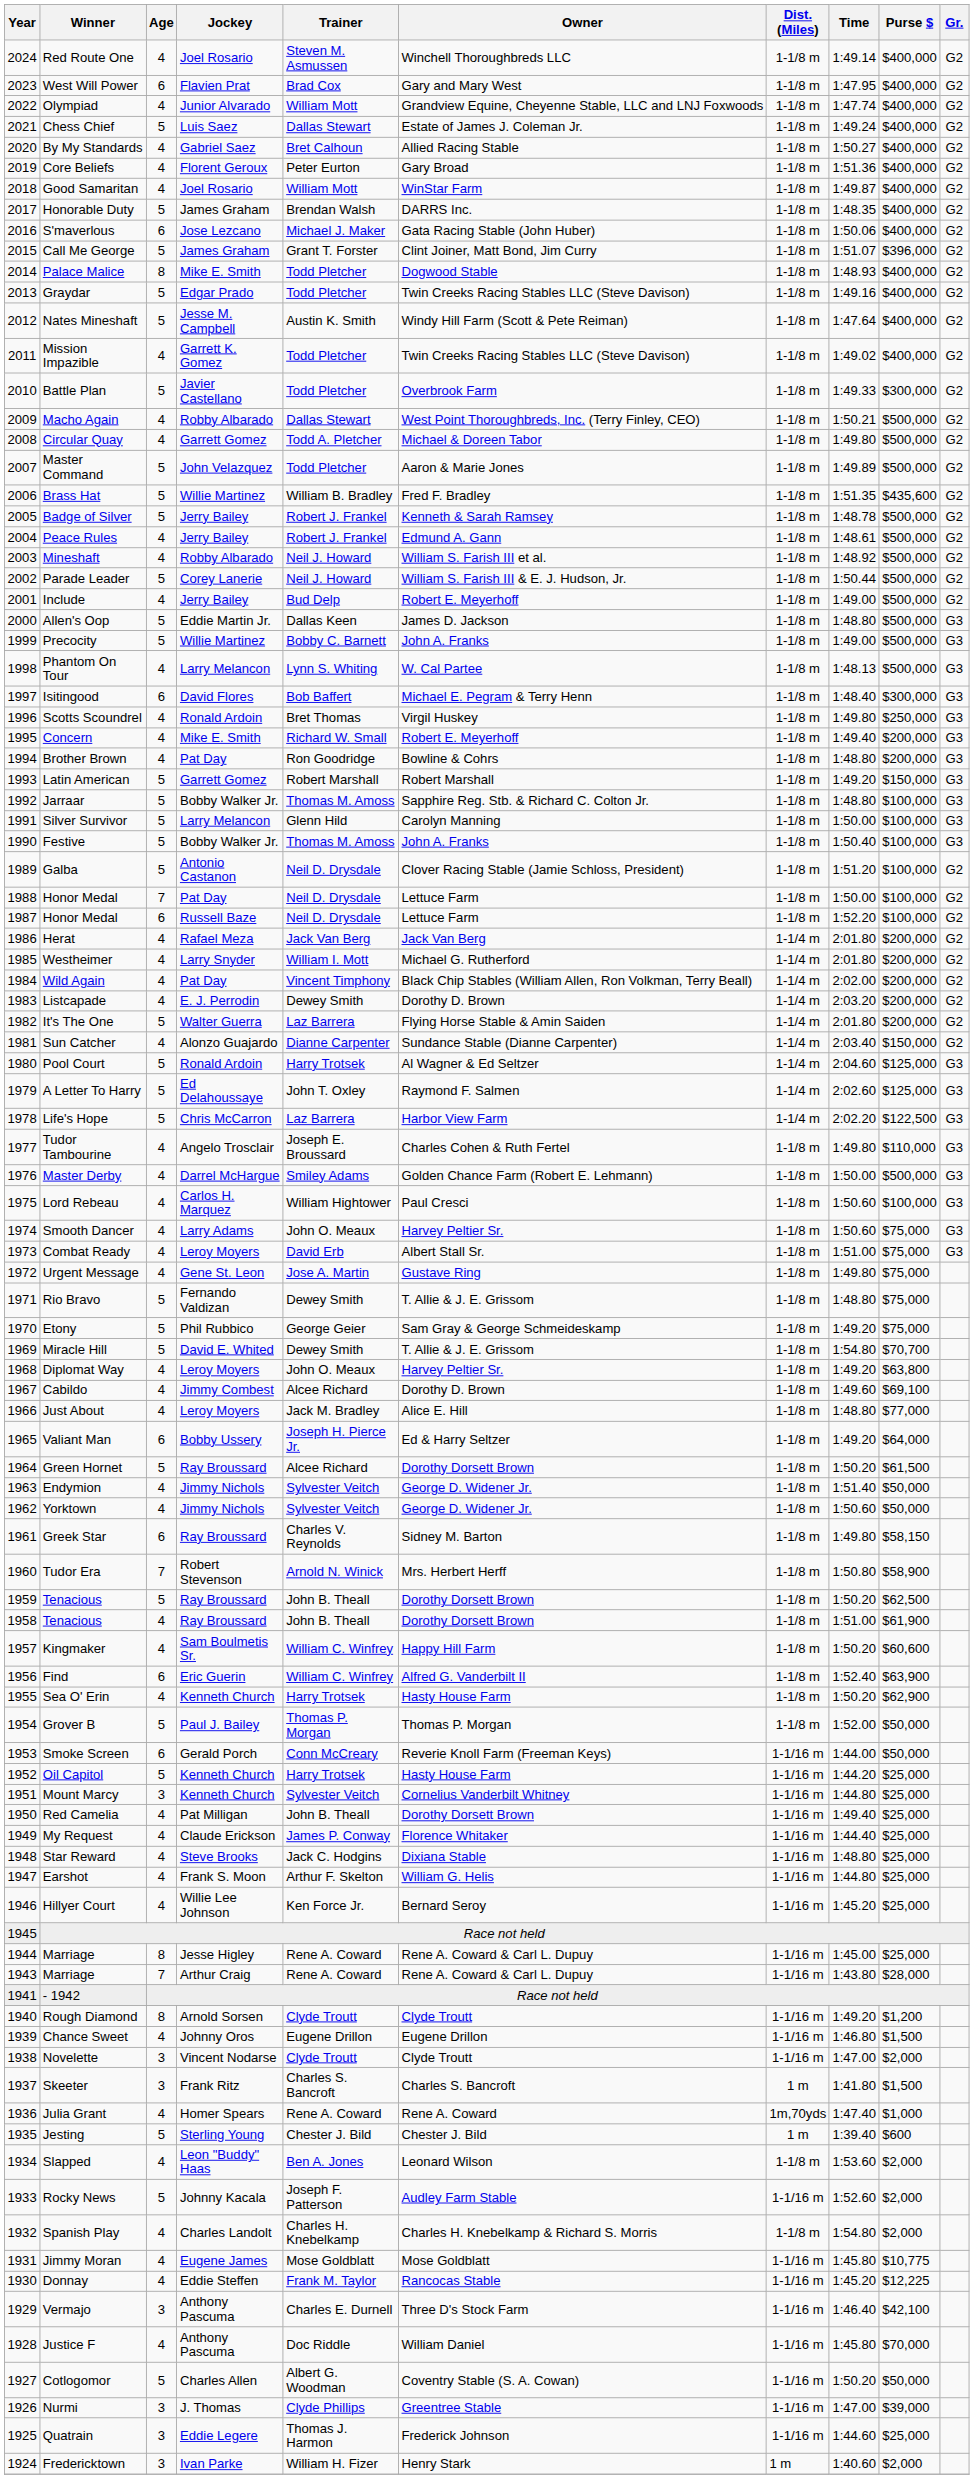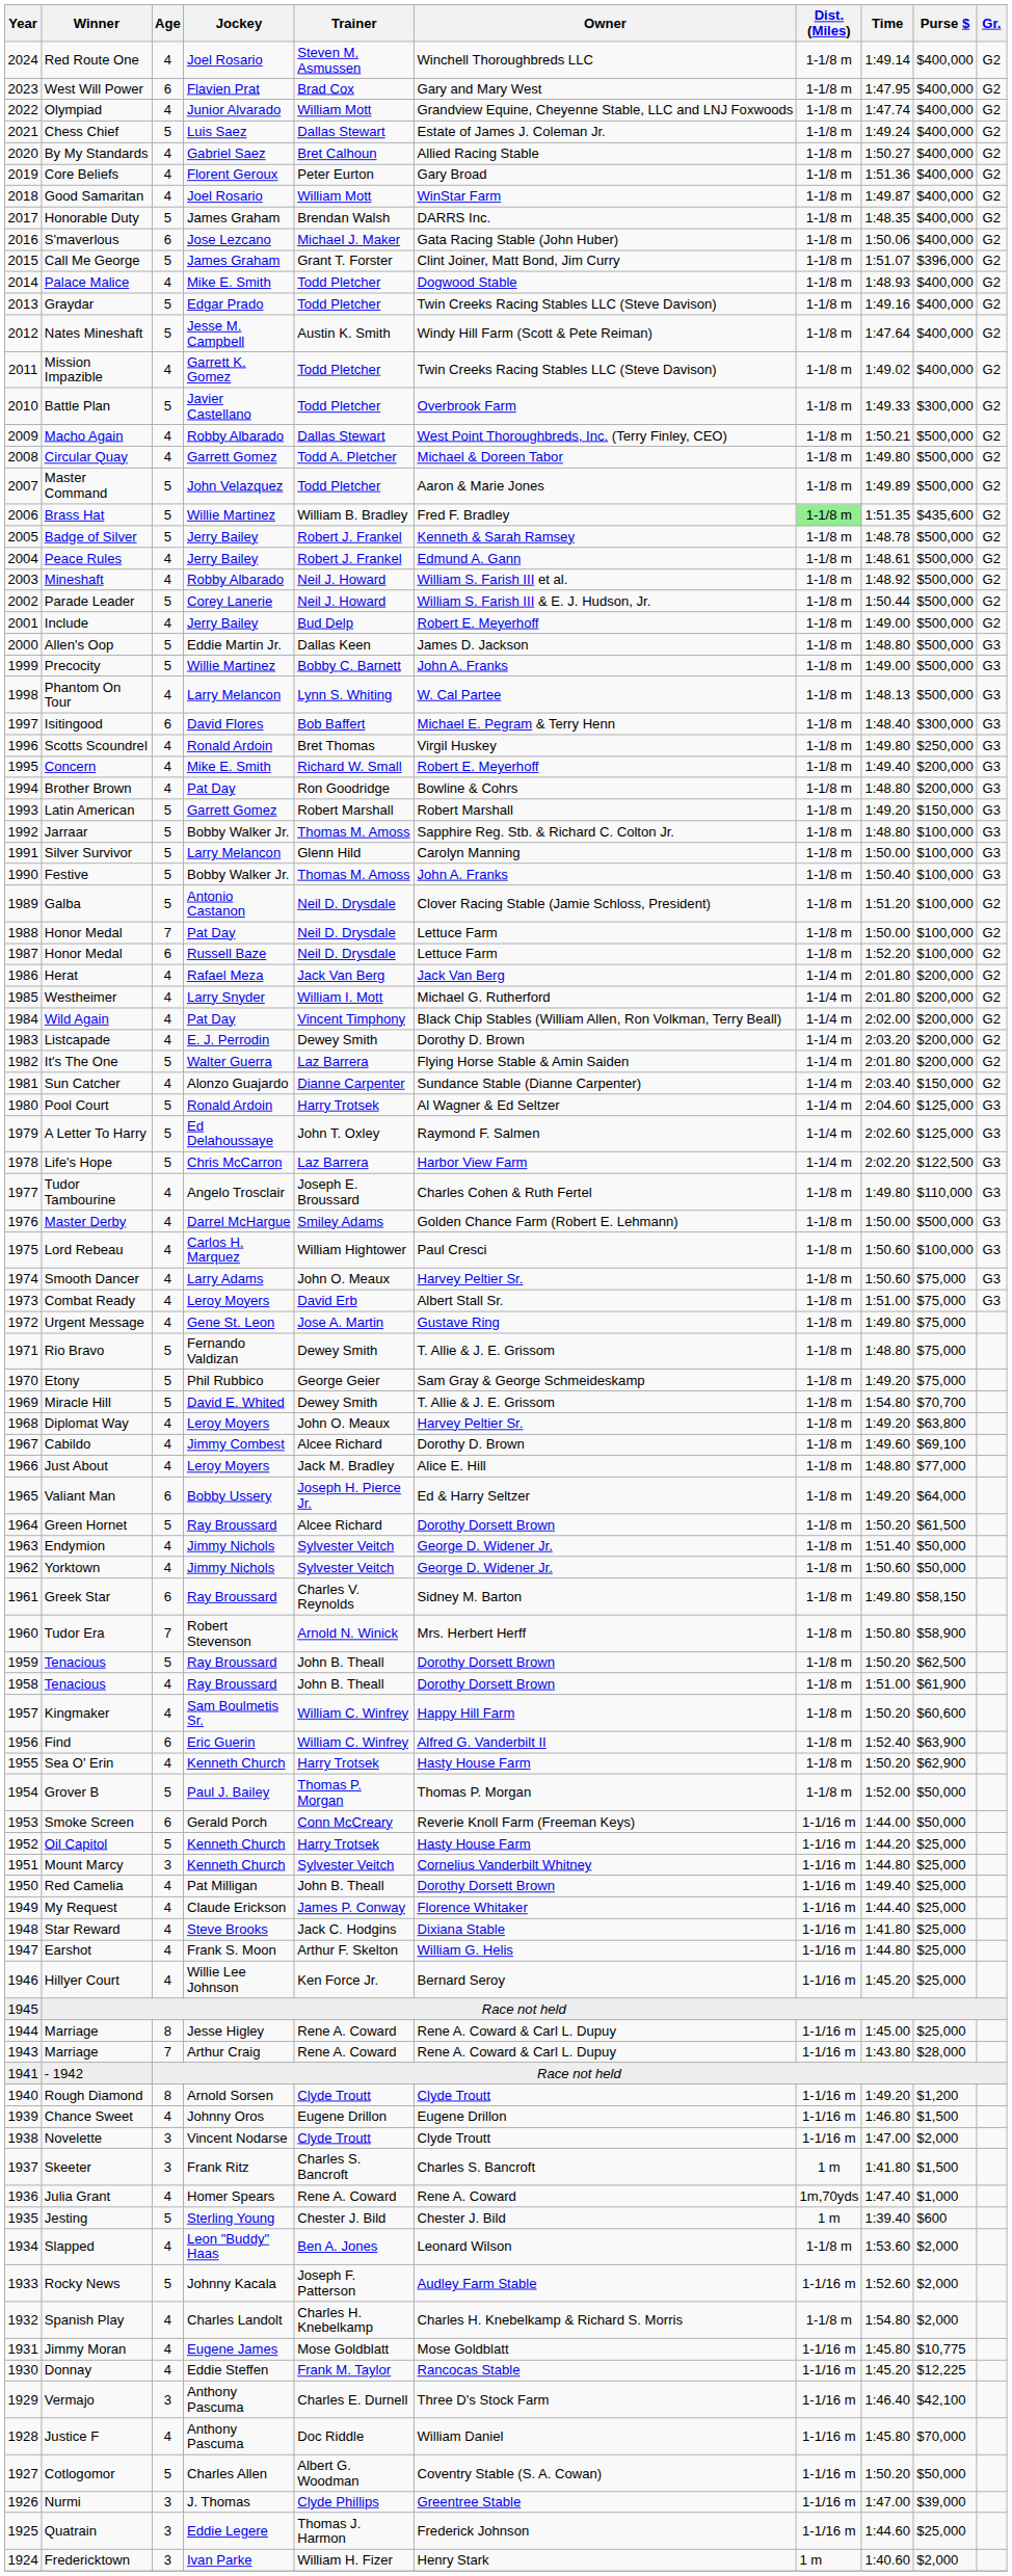Palace Malice | Age: 8 -> 4
Brass Hat | Dist. (Miles): no background -> lightgreen background
Star Reward | Time: 1:48.80 -> 1:41.80
